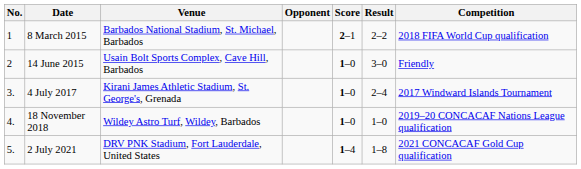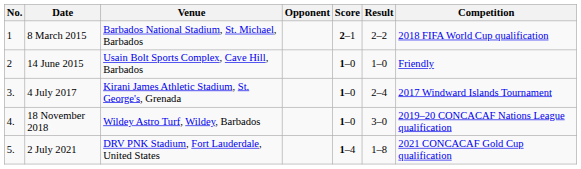14 June 2015 | Result: 3–0 -> 1–0
18 November 2018 | Result: 1–0 -> 3–0
